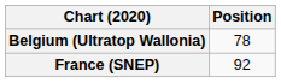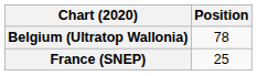France (SNEP) | Position: 92 -> 25
